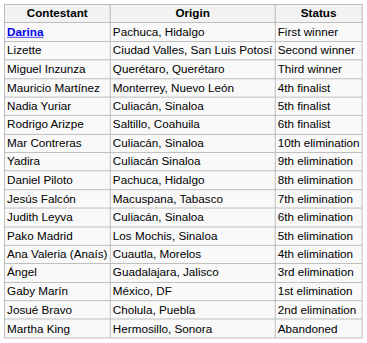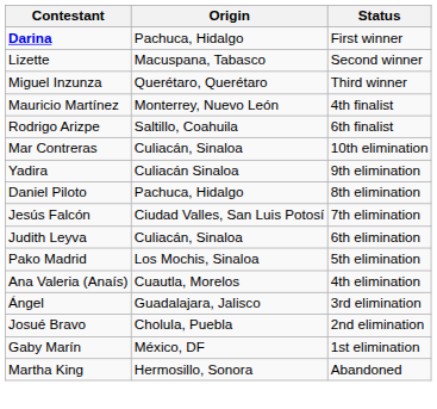Lizette | Origin: Ciudad Valles, San Luis Potosí -> Macuspana, Tabasco
- row: Nadia Yuriar | Culiacán, Sinaloa | 5th finalist
Jesús Falcón | Origin: Macuspana, Tabasco -> Ciudad Valles, San Luis Potosí
rows swapped: Josué Bravo <-> Gaby Marín
